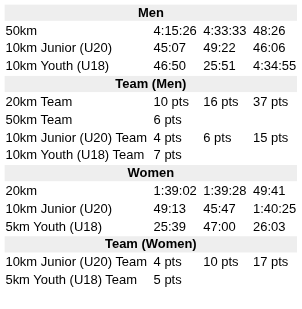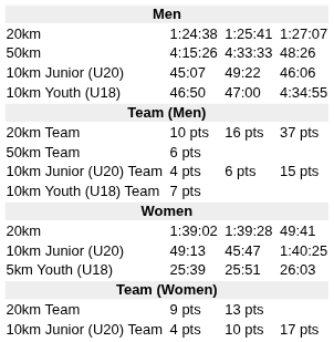+ row: 20km | 1:24:38 | 1:25:41 | 1:27:07
46:50 | column 5: 25:51 -> 47:00
25:39 | column 5: 47:00 -> 25:51
+ row: 20km Team | 9 pts | 13 pts
- row: 5km Youth (U18) Team | 5 pts
